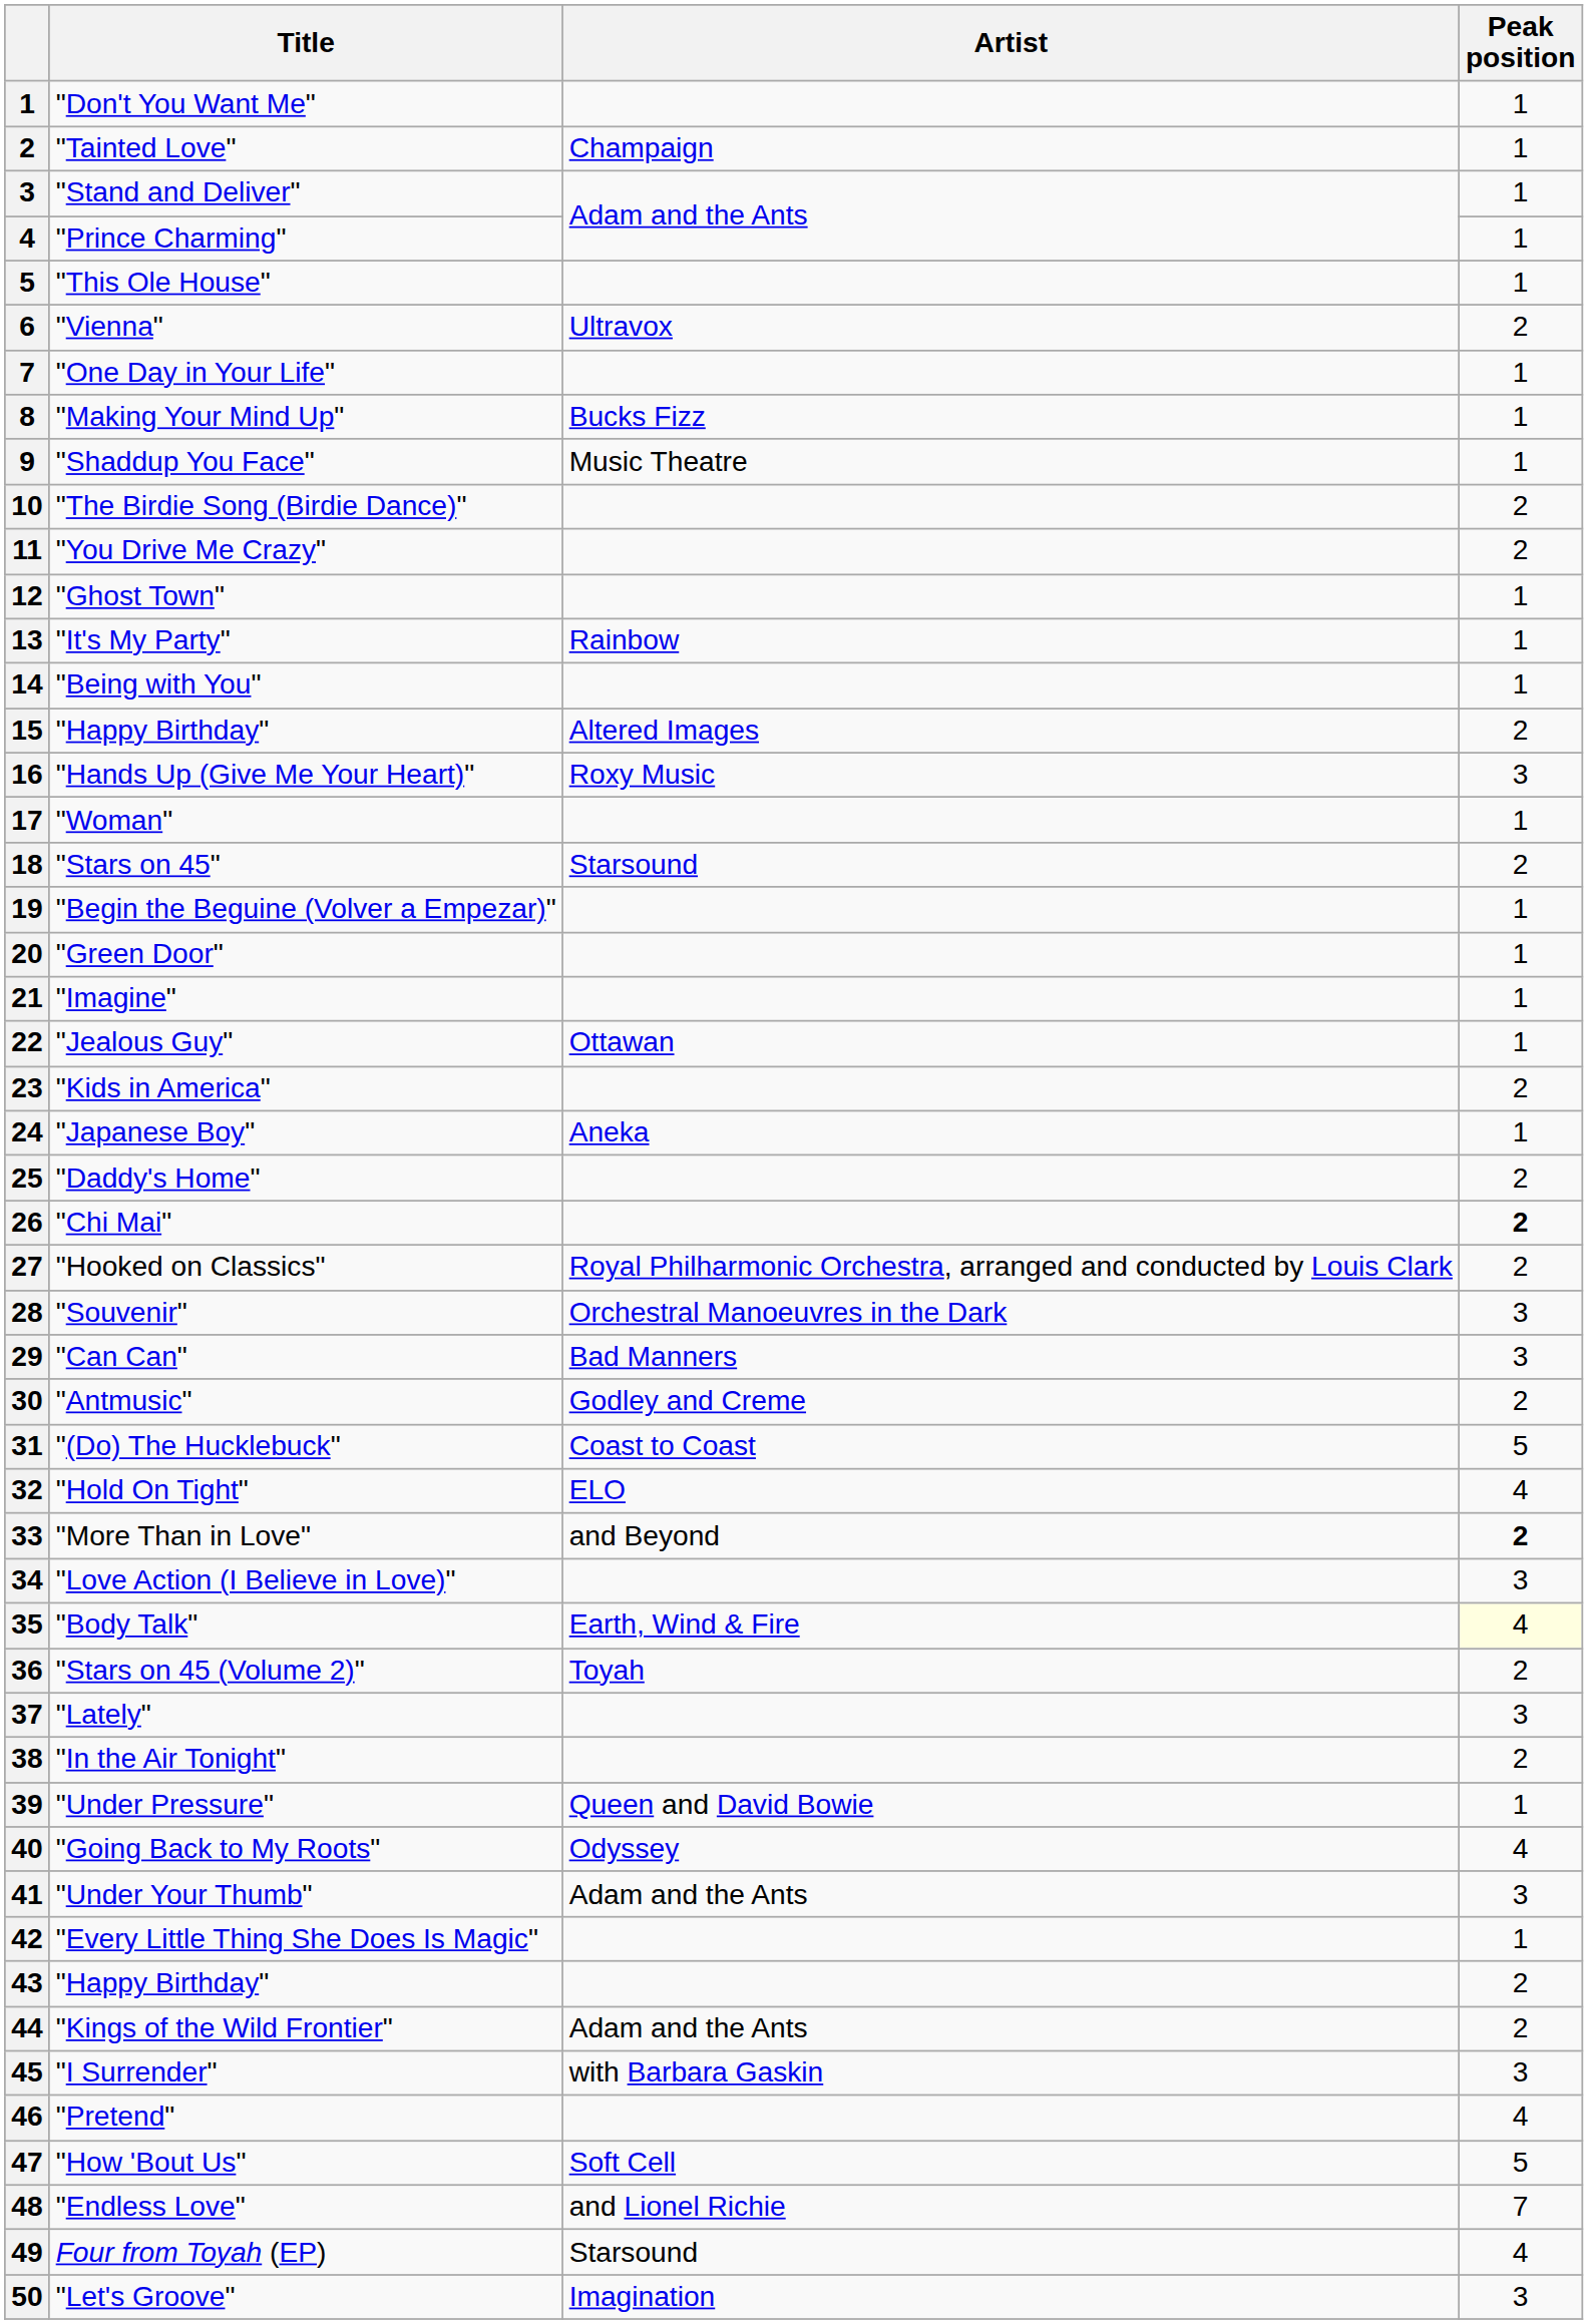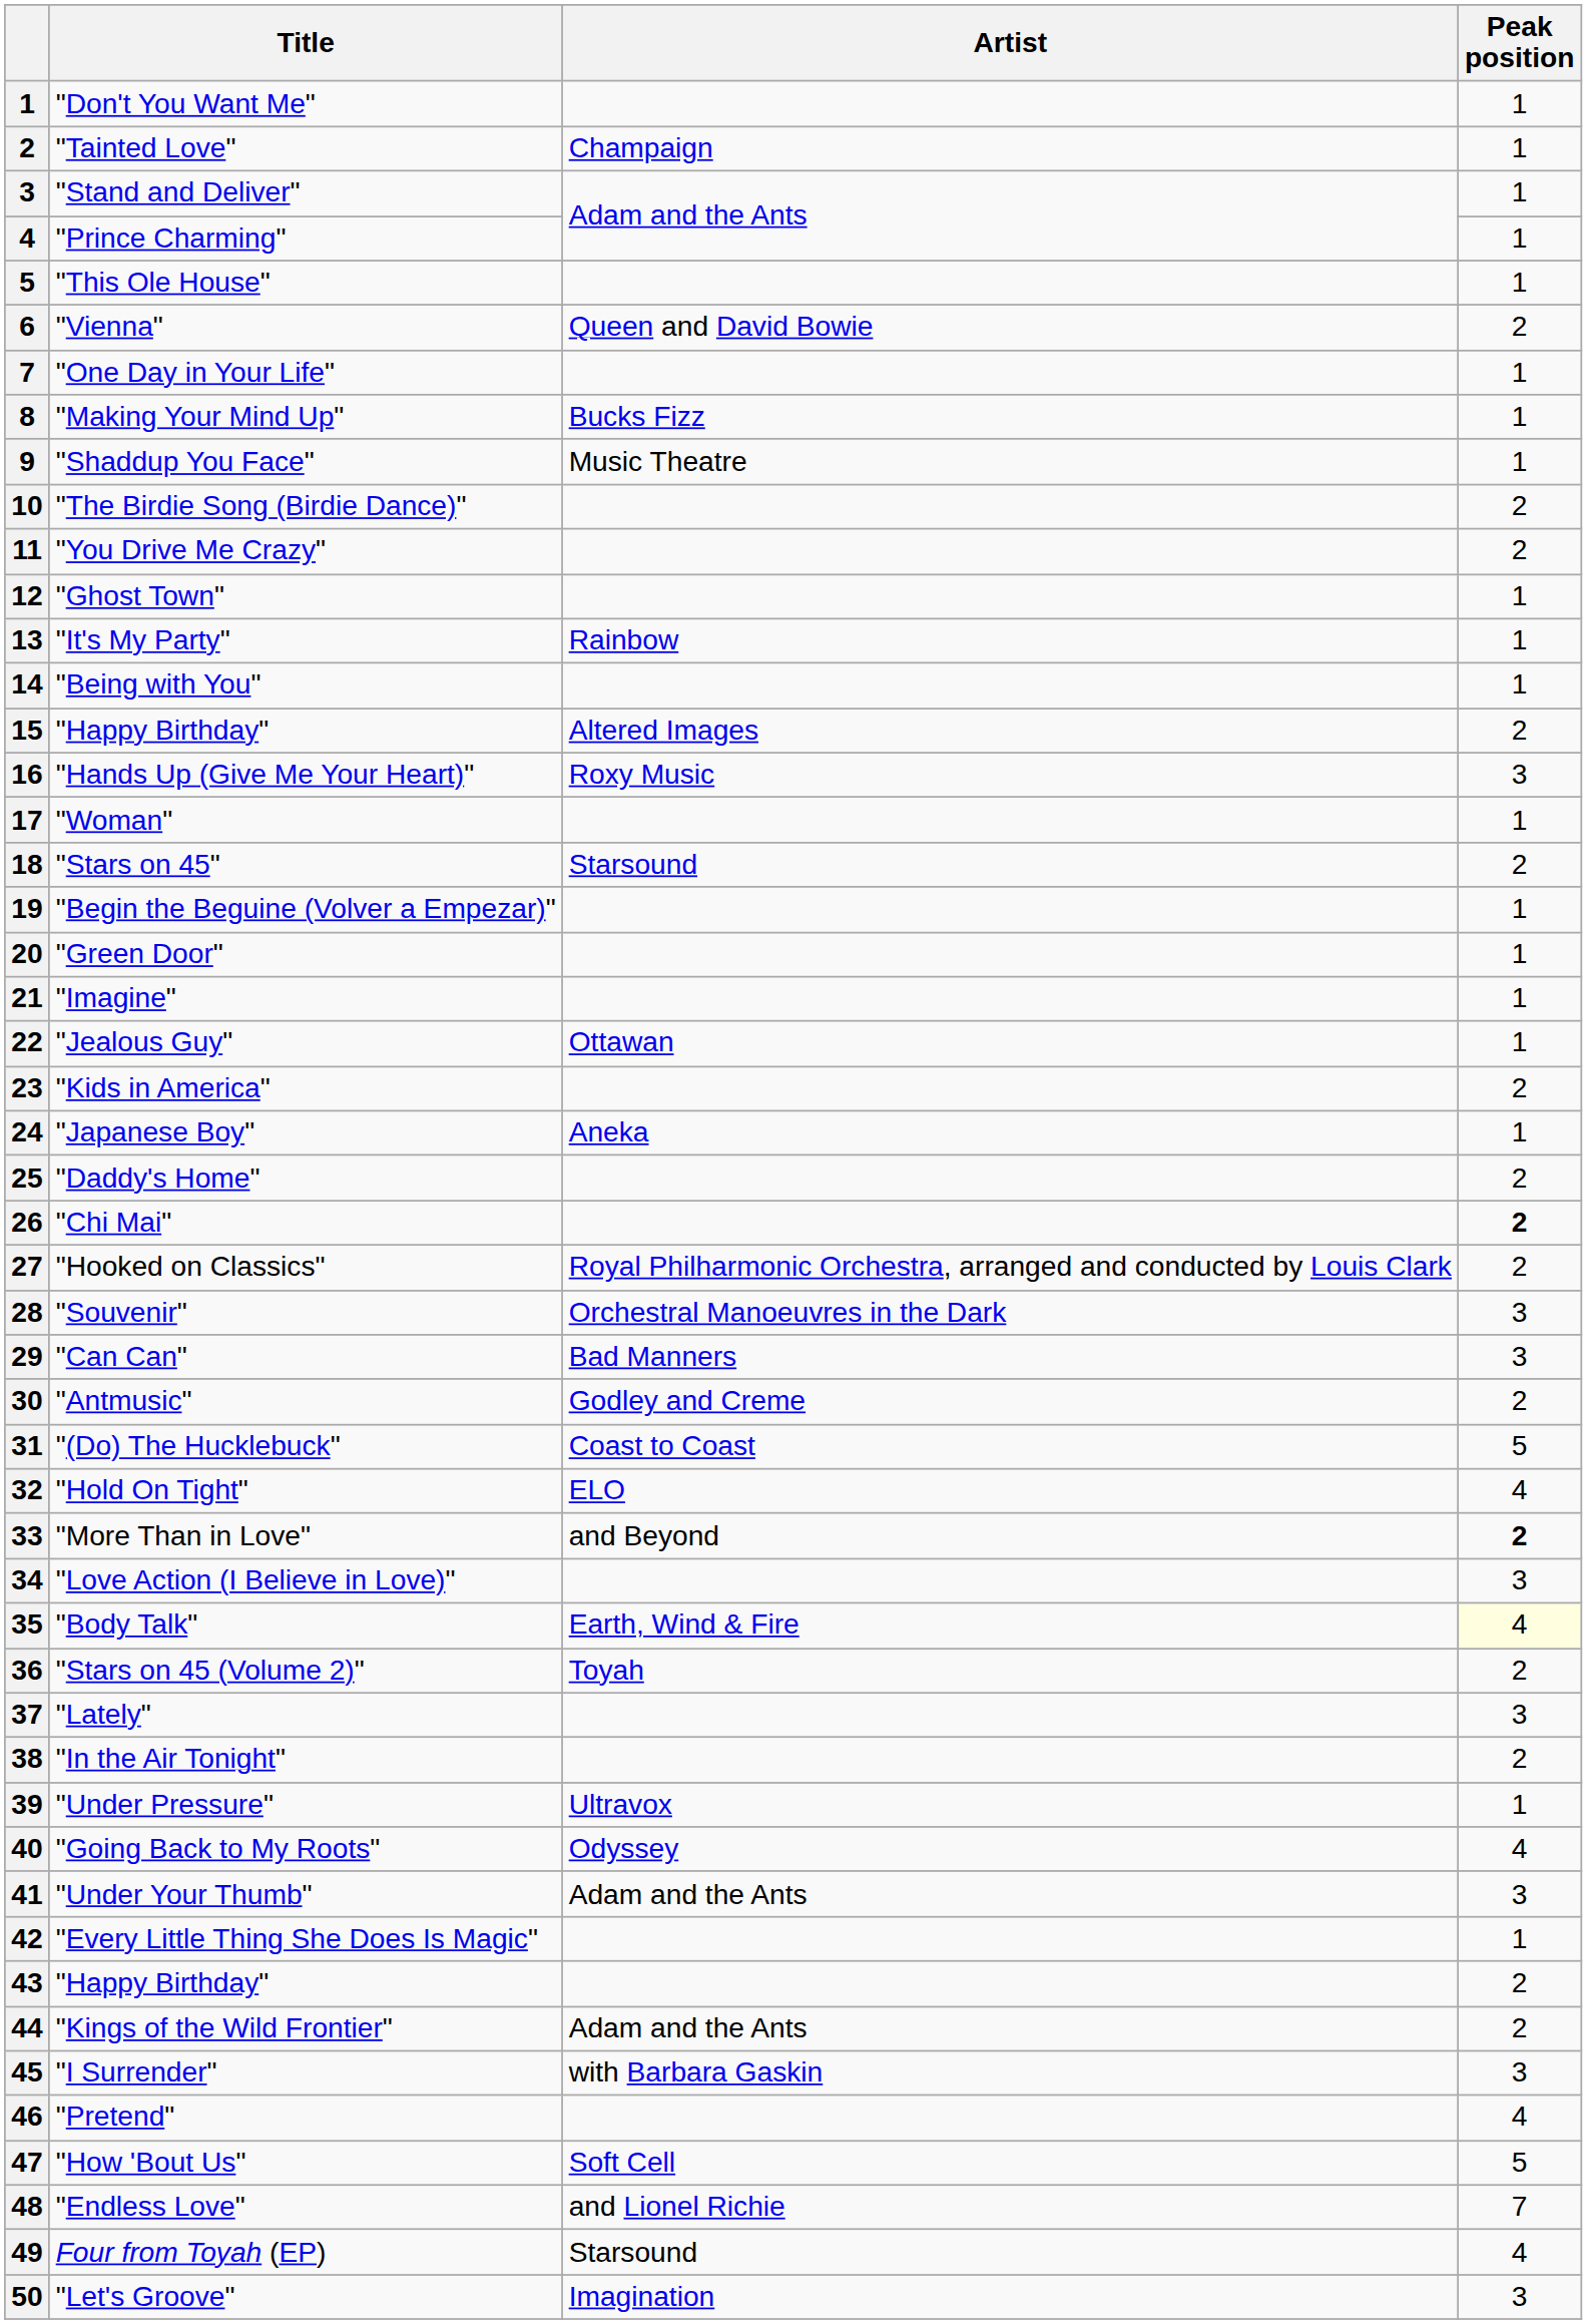"Vienna" | Artist: Ultravox -> Queen and David Bowie
"Under Pressure" | Artist: Queen and David Bowie -> Ultravox
